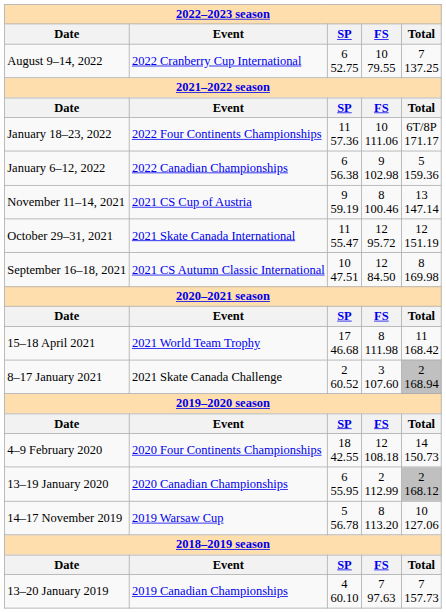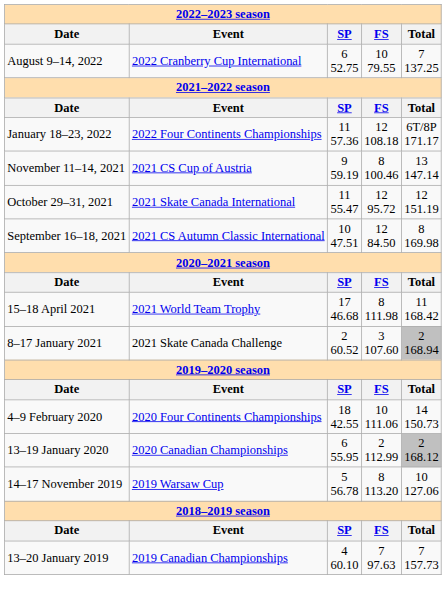January 18–23, 2022 | column 4: 10 111.06 -> 12 108.18
- row: January 6–12, 2022 | 2022 Canadian Championships | 6 56.38 | 9 102.98 | 5 159.36
4–9 February 2020 | column 4: 12 108.18 -> 10 111.06
